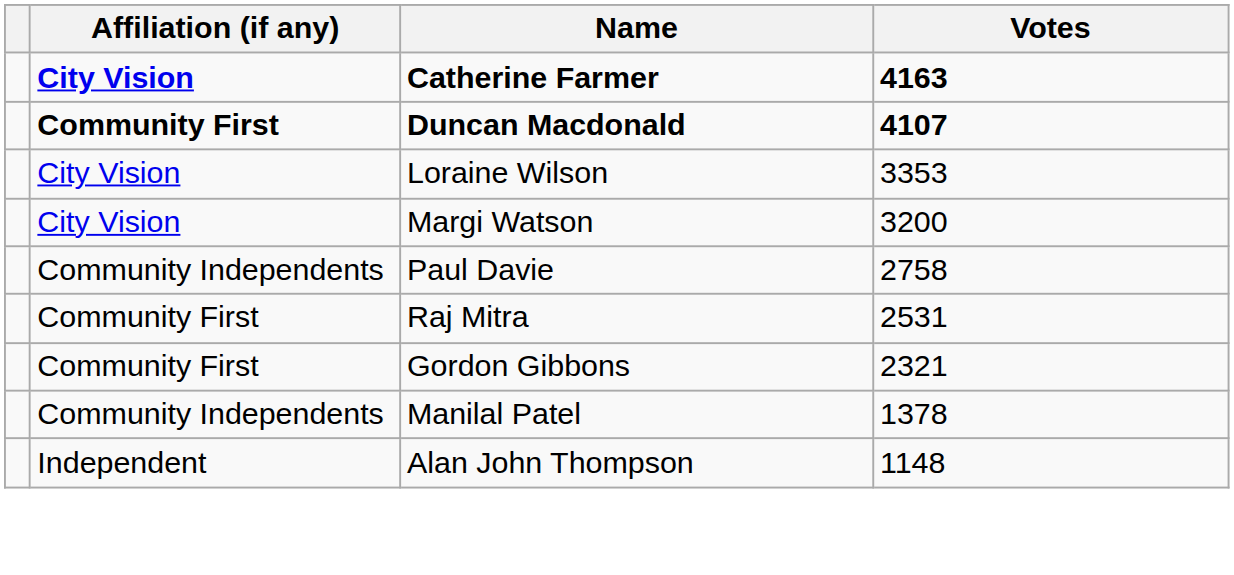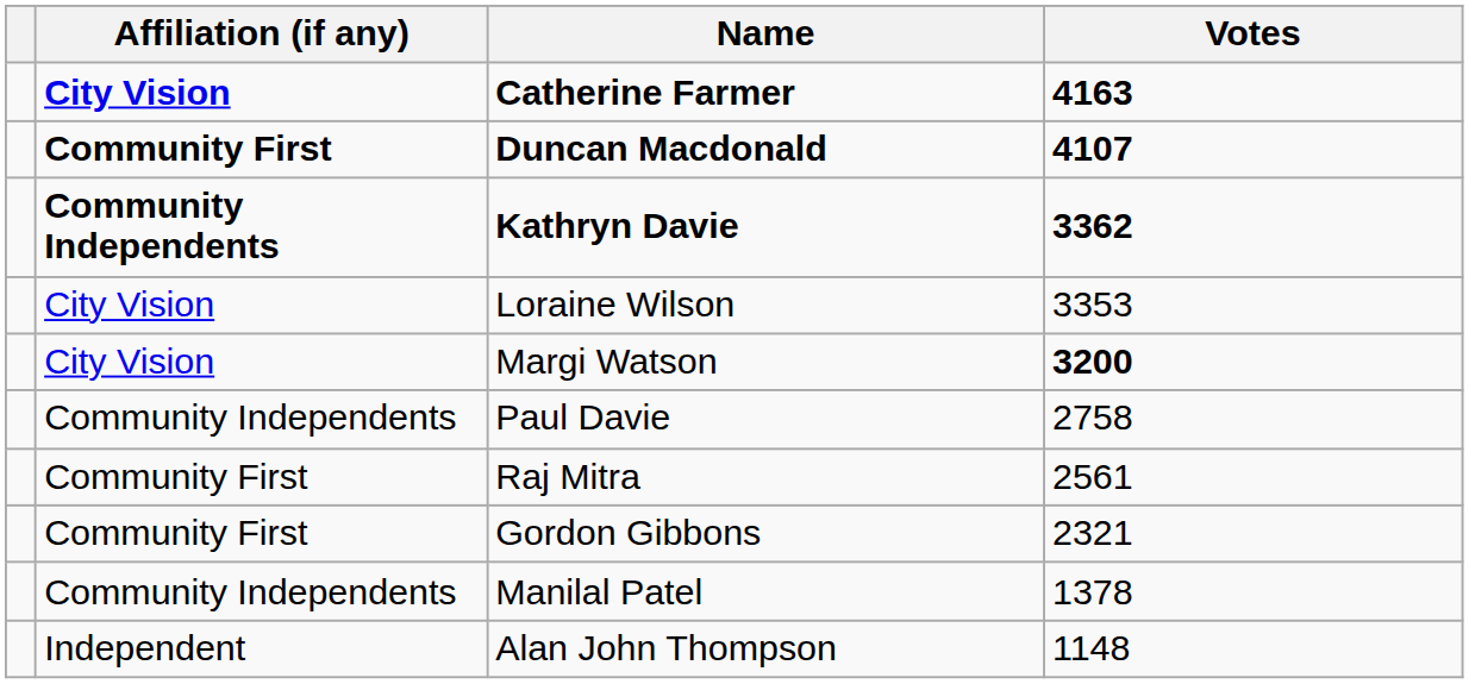+ row: Community Independents | Kathryn Davie | 3362
Margi Watson | Votes: normal -> bold
Raj Mitra | Votes: 2531 -> 2561
